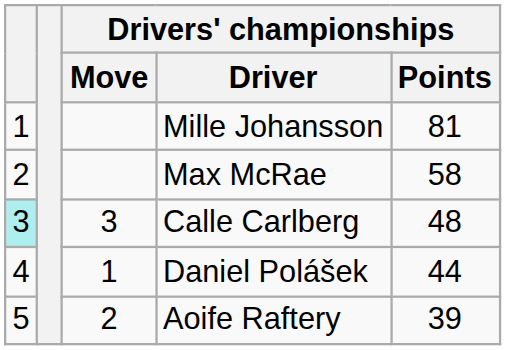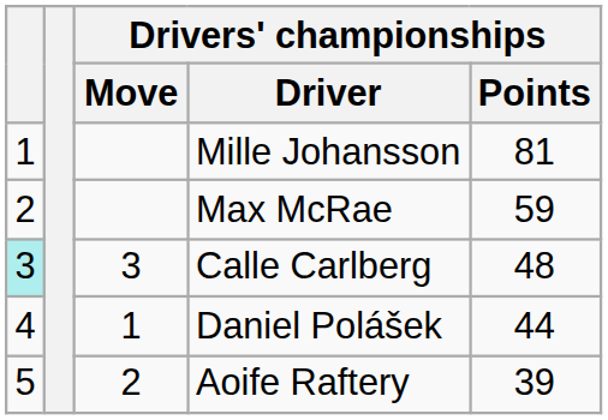Max McRae | Drivers' championships / Points: 58 -> 59
